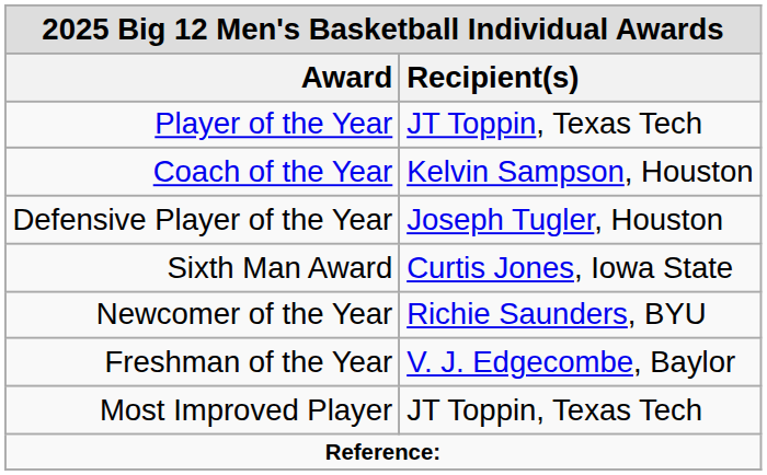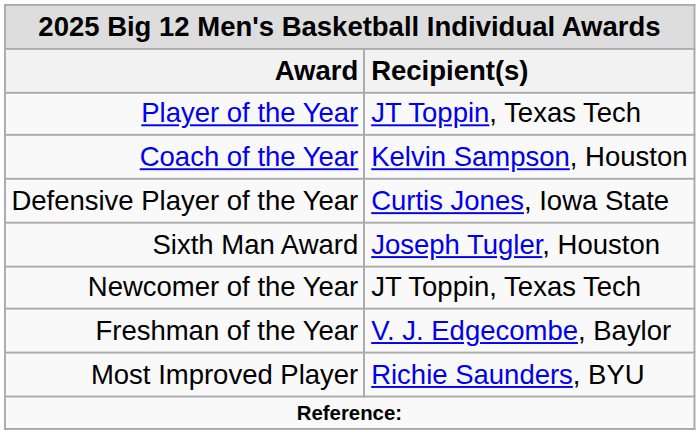Defensive Player of the Year | Recipient(s): Joseph Tugler, Houston -> Curtis Jones, Iowa State
Sixth Man Award | Recipient(s): Curtis Jones, Iowa State -> Joseph Tugler, Houston
Newcomer of the Year | Recipient(s): Richie Saunders, BYU -> JT Toppin, Texas Tech
Most Improved Player | Recipient(s): JT Toppin, Texas Tech -> Richie Saunders, BYU
